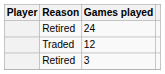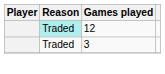- row: Retired | 24
12 | Reason: no background -> paleturquoise background
3 | Reason: Retired -> Traded
